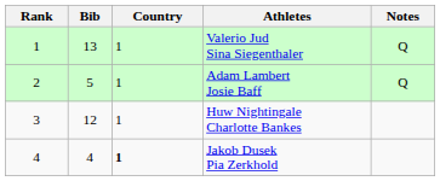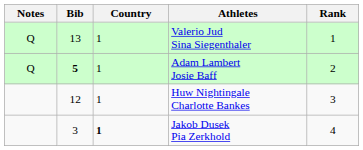columns swapped: Rank <-> Notes
Adam Lambert Josie Baff | Bib: normal -> bold
Jakob Dusek Pia Zerkhold | Bib: 4 -> 3
